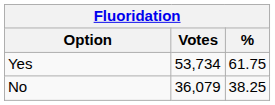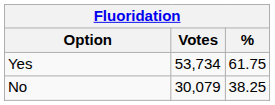No | Votes: 36,079 -> 30,079
